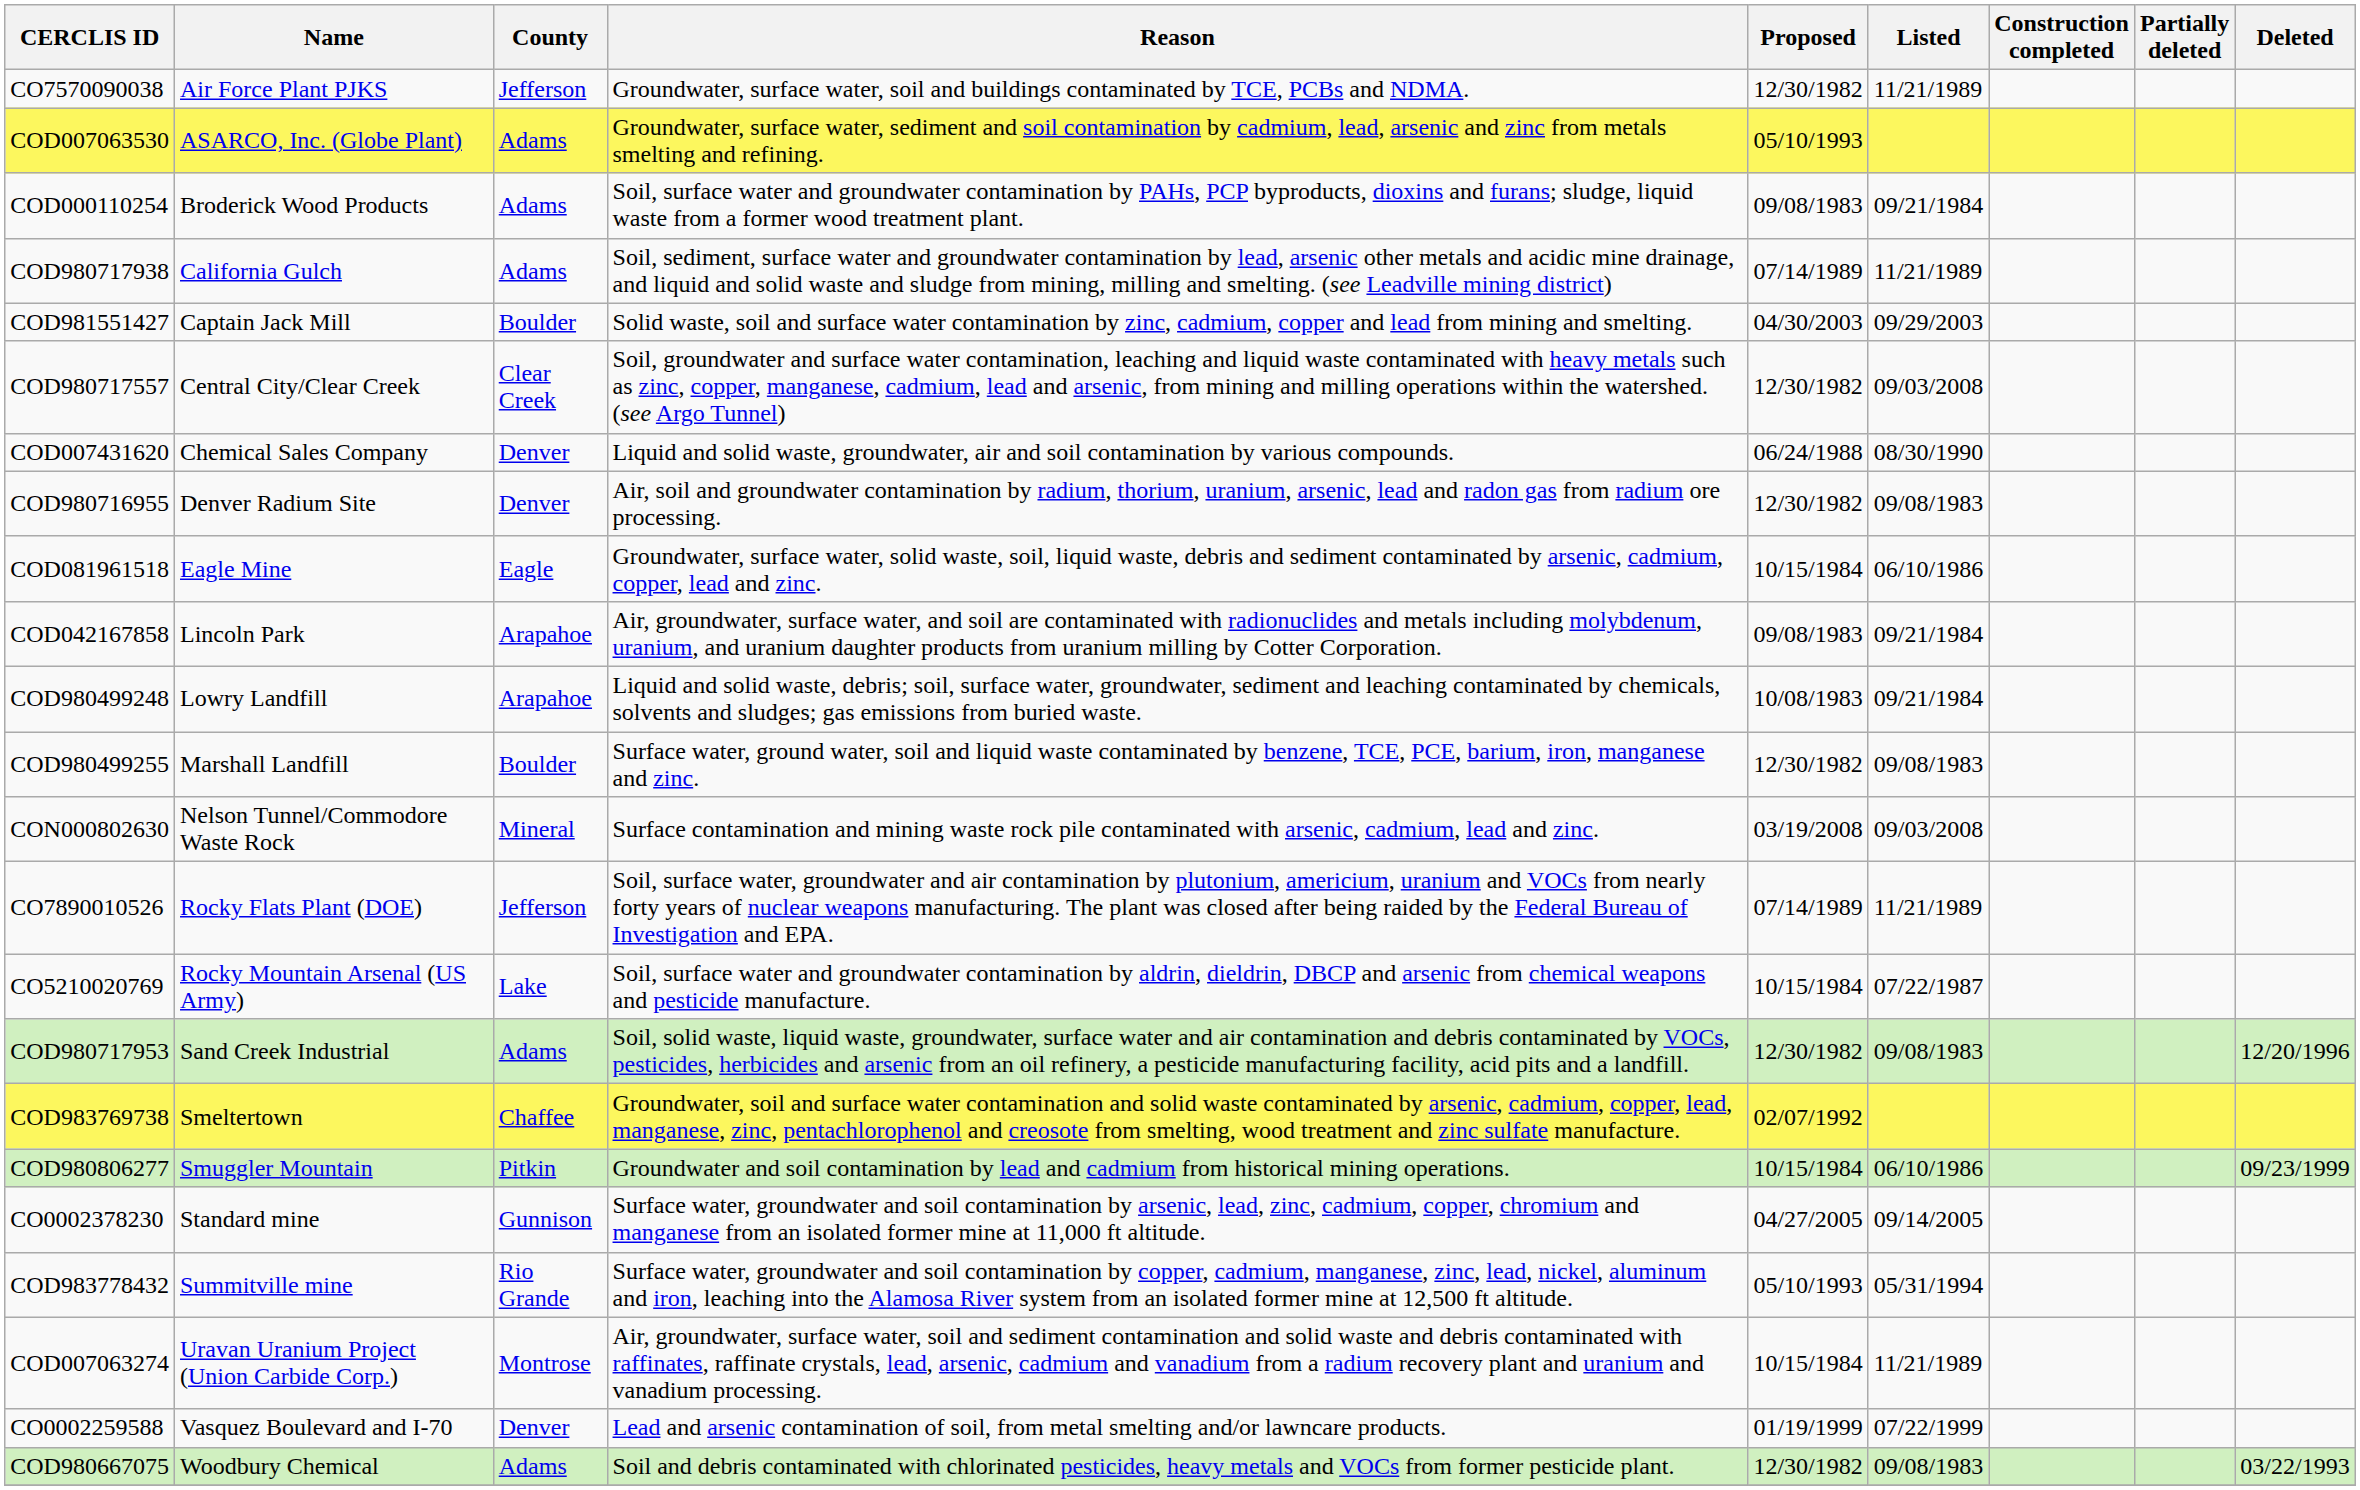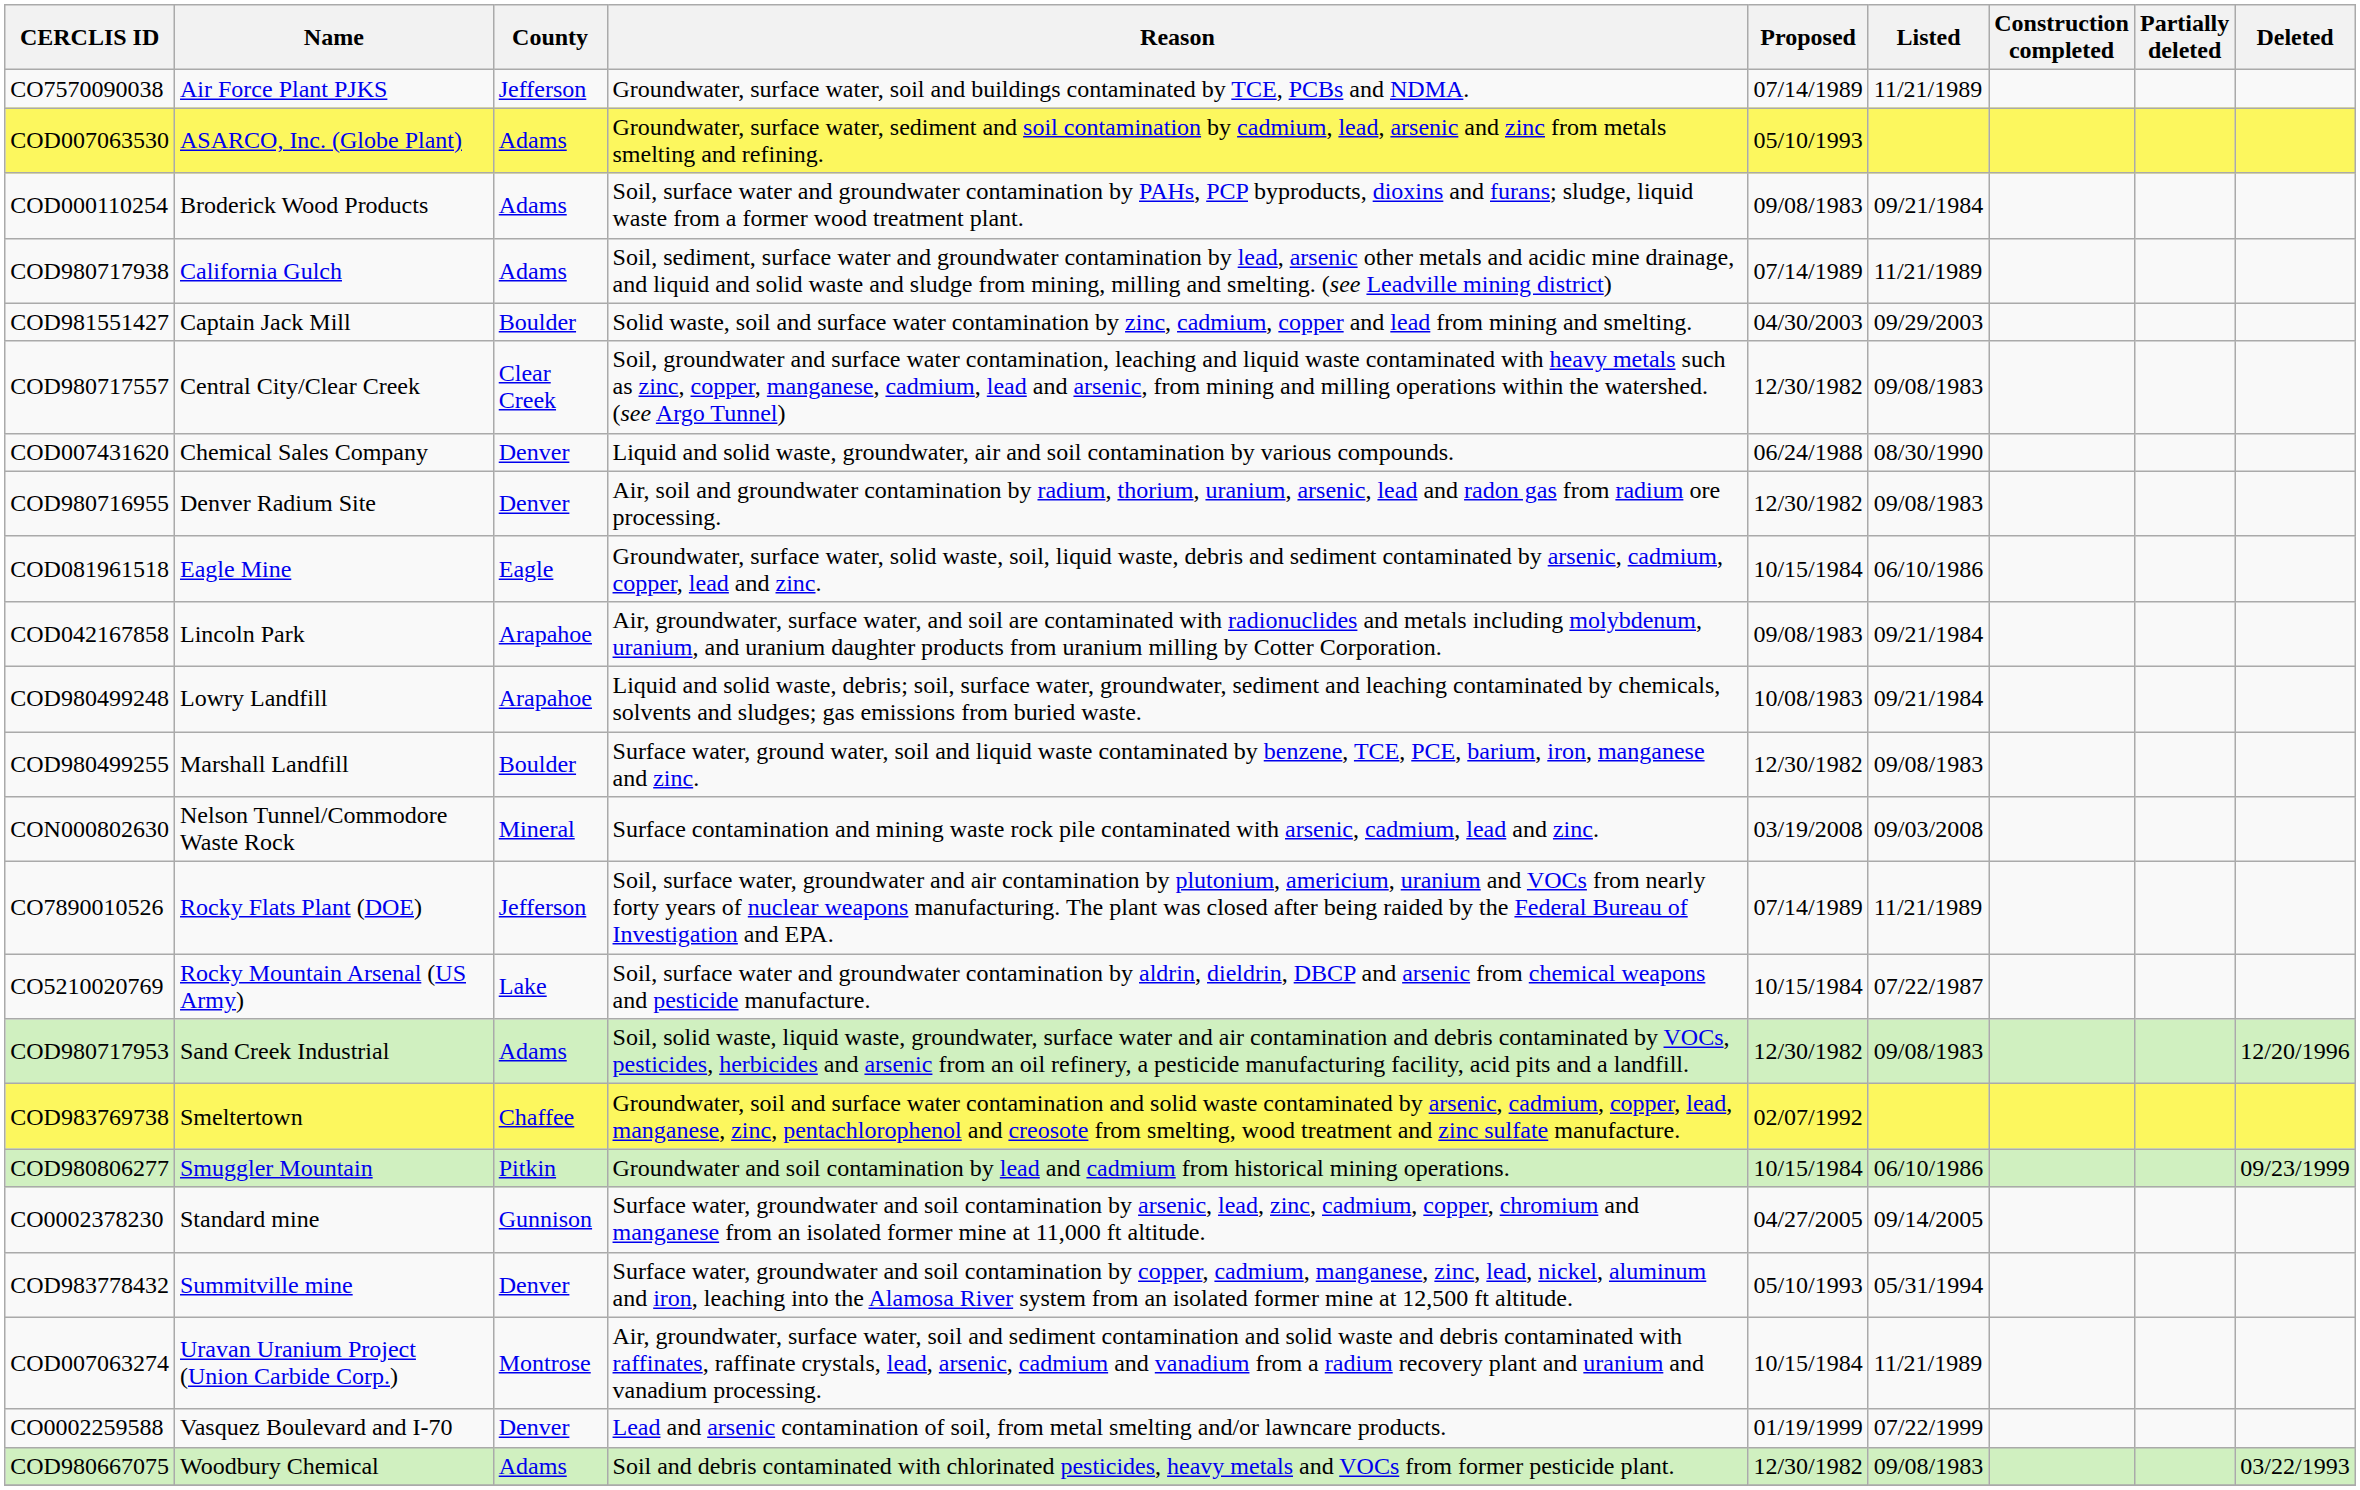CO7570090038 | Proposed: 12/30/1982 -> 07/14/1989
COD980717557 | Listed: 09/03/2008 -> 09/08/1983
COD983778432 | County: Rio Grande -> Denver
